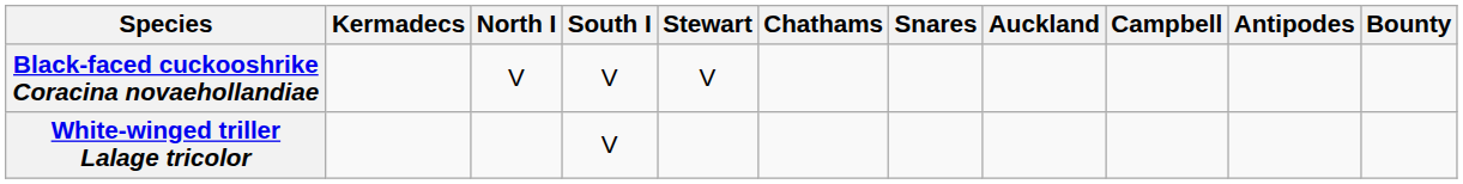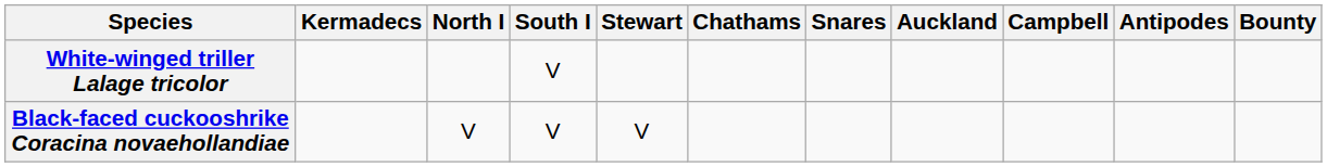rows swapped: Black-faced cuckooshrike Coracina novaehollandiae <-> White-winged triller Lalage tricolor
